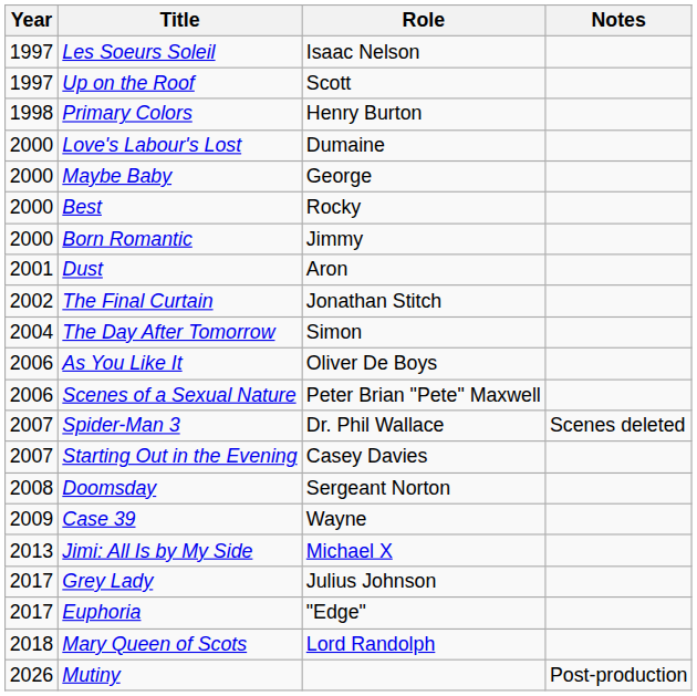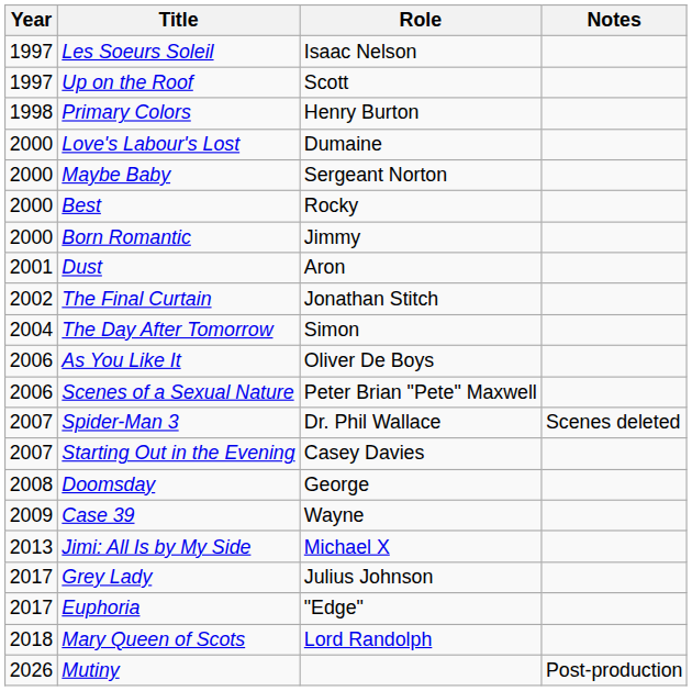Maybe Baby | Role: George -> Sergeant Norton
Doomsday | Role: Sergeant Norton -> George
